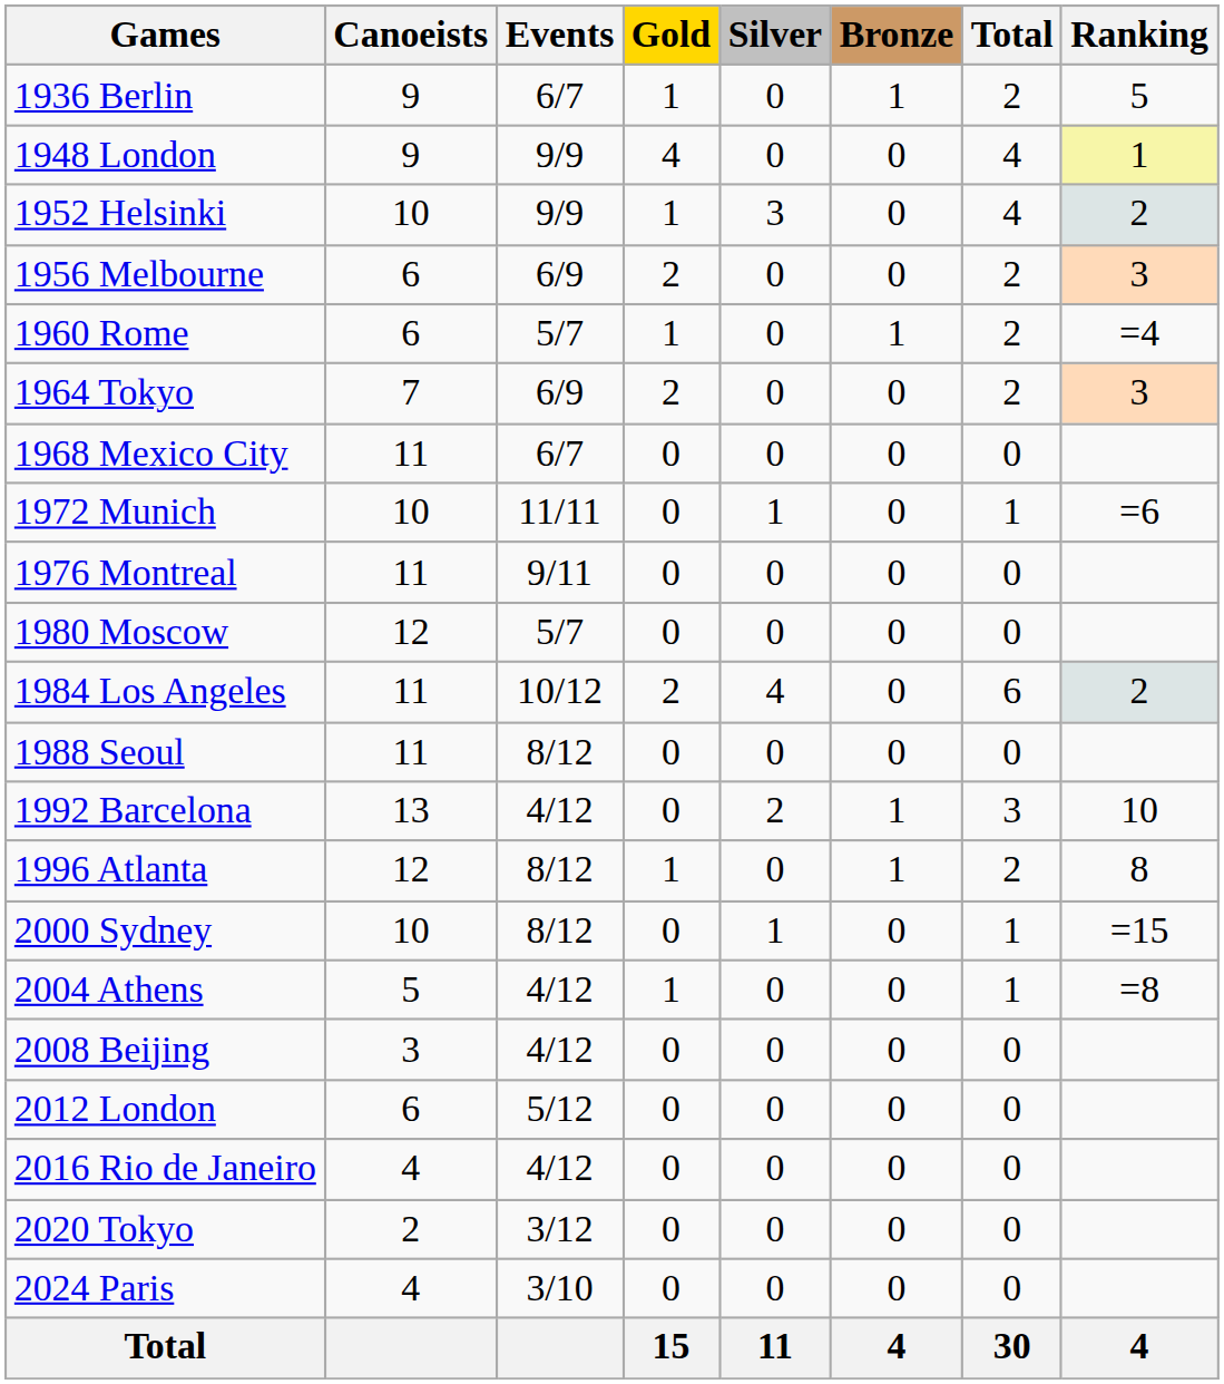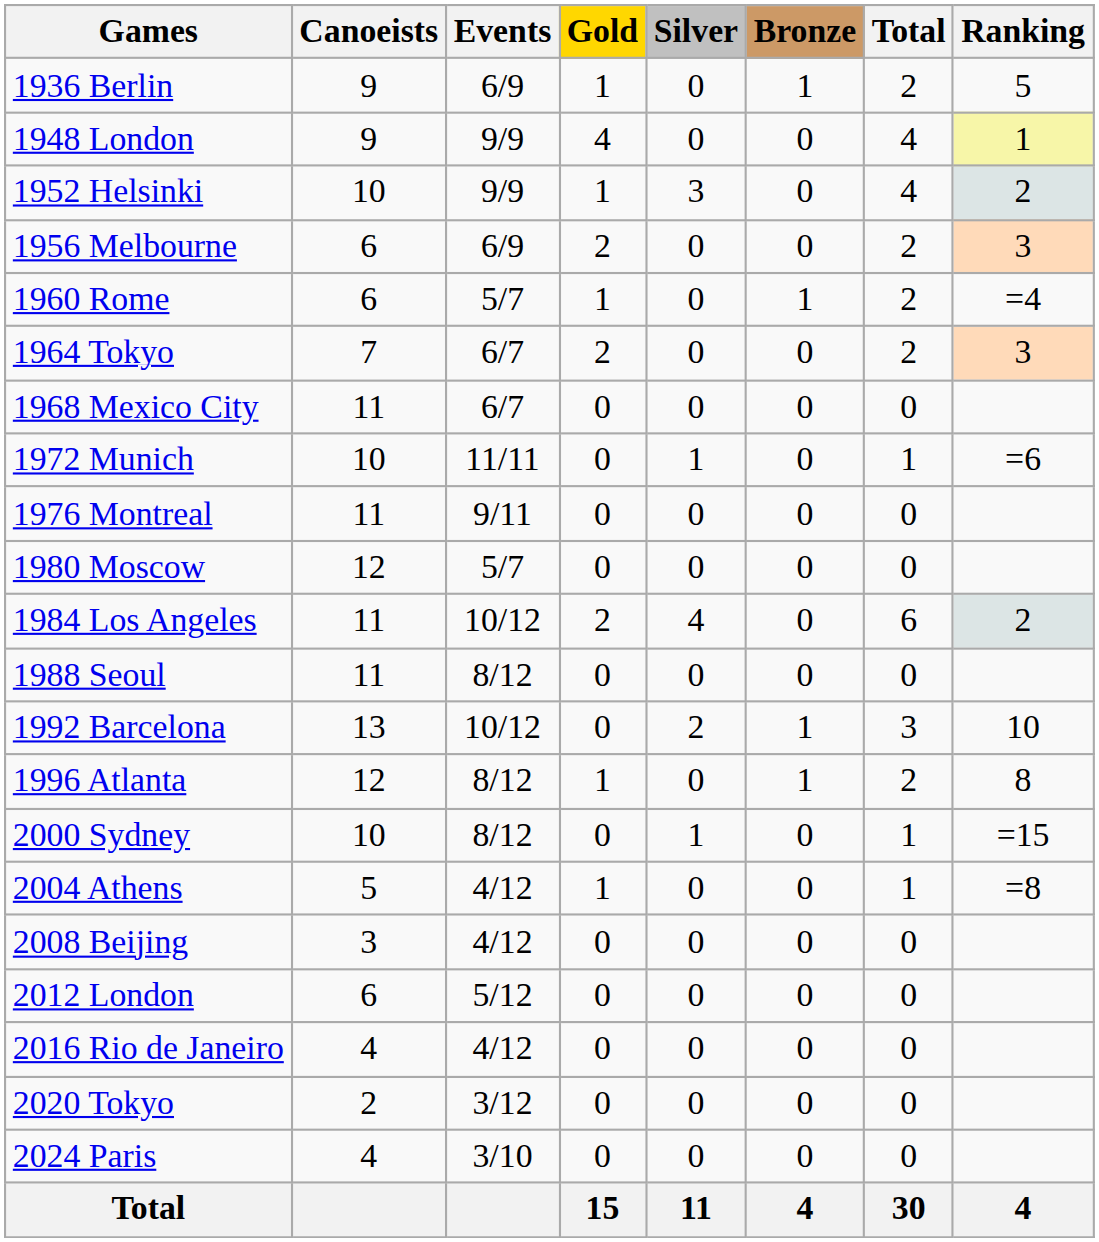1936 Berlin | Events: 6/7 -> 6/9
1964 Tokyo | Events: 6/9 -> 6/7
1992 Barcelona | Events: 4/12 -> 10/12
